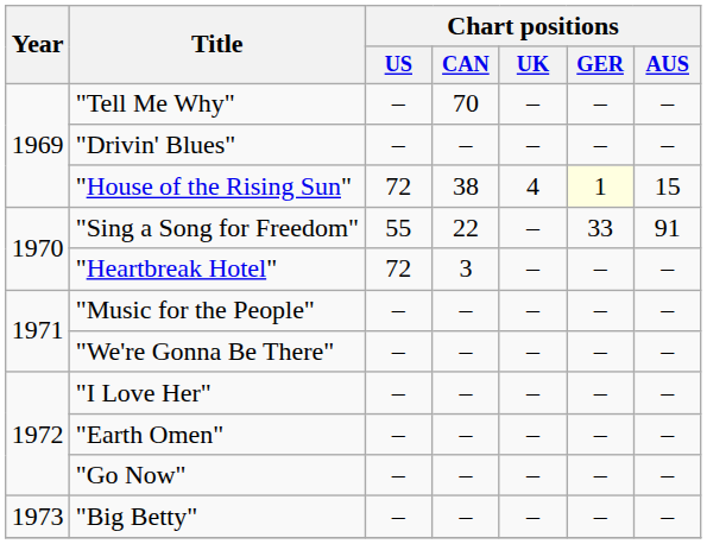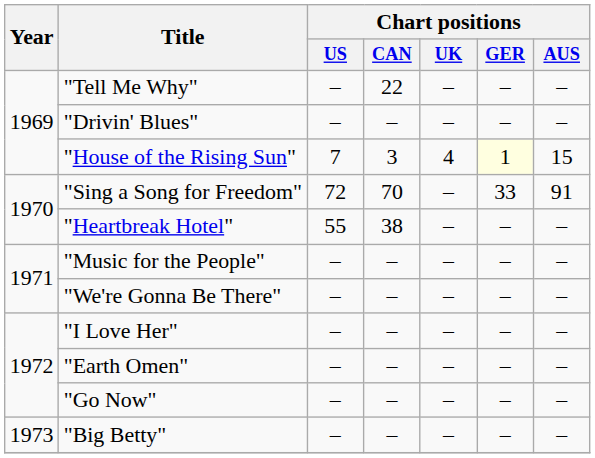"Tell Me Why" | Chart positions / CAN: 70 -> 22
"House of the Rising Sun" | Chart positions / US: 72 -> 7
"House of the Rising Sun" | Chart positions / CAN: 38 -> 3
"Sing a Song for Freedom" | Chart positions / US: 55 -> 72
"Sing a Song for Freedom" | Chart positions / CAN: 22 -> 70
"Heartbreak Hotel" | Chart positions / US: 72 -> 55
"Heartbreak Hotel" | Chart positions / CAN: 3 -> 38
